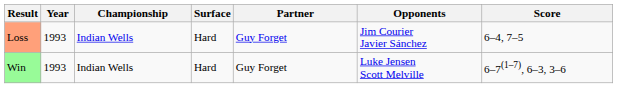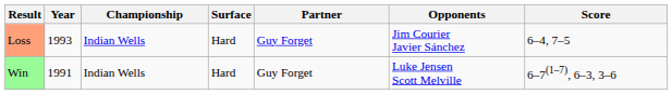Win | Year: 1993 -> 1991
